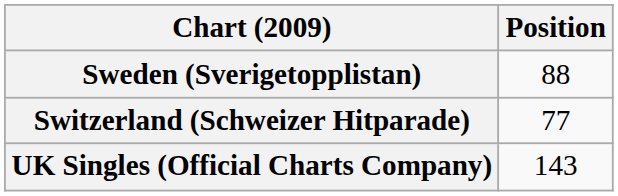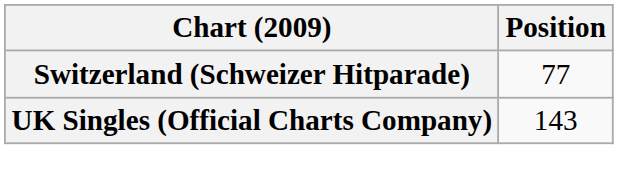- row: Sweden (Sverigetopplistan) | 88
